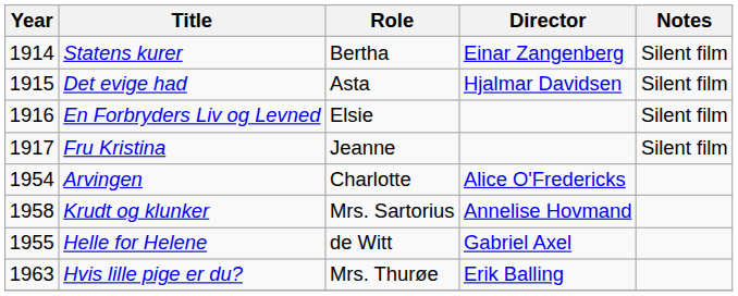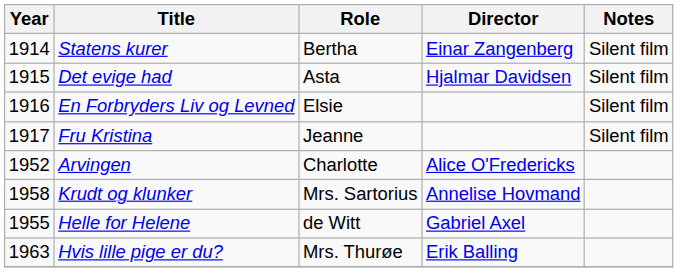Arvingen | Year: 1954 -> 1952
